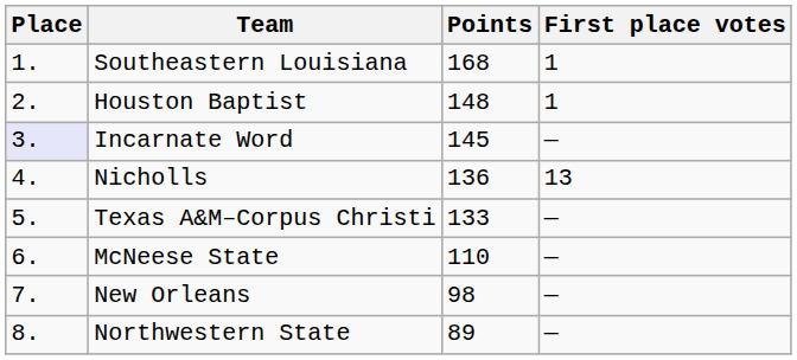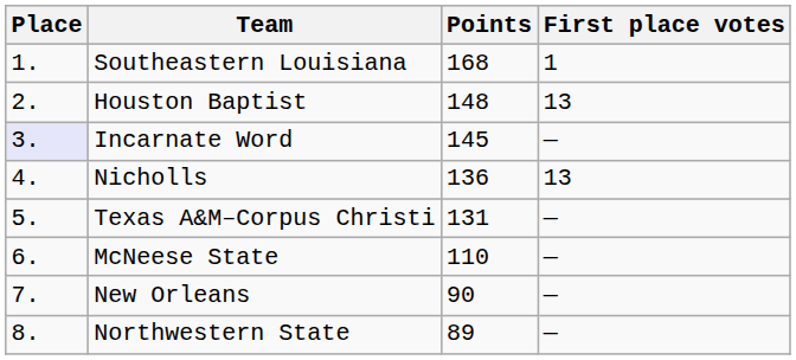Houston Baptist | First place votes: 1 -> 13
Texas A&M–Corpus Christi | Points: 133 -> 131
New Orleans | Points: 98 -> 90
